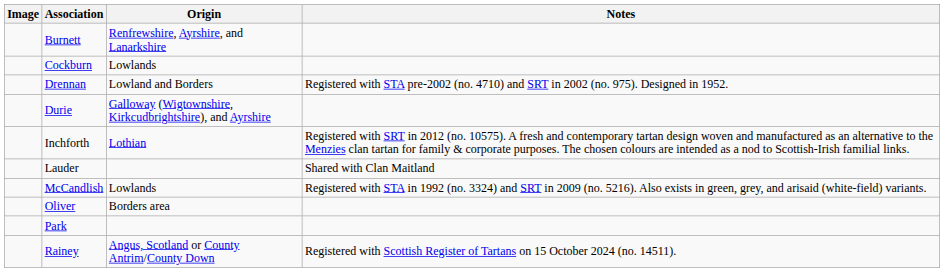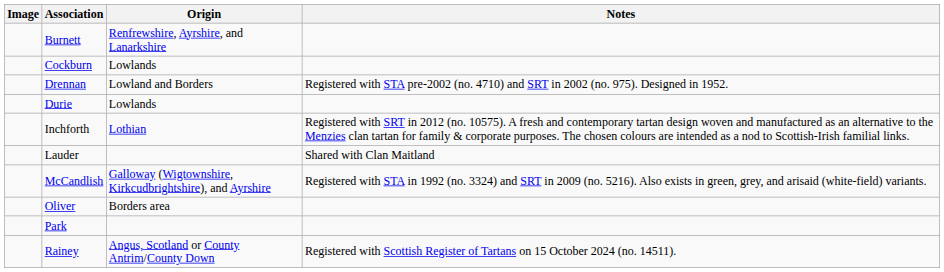Durie | Origin: Galloway (Wigtownshire, Kirkcudbrightshire), and Ayrshire -> Lowlands
McCandlish | Origin: Lowlands -> Galloway (Wigtownshire, Kirkcudbrightshire), and Ayrshire
